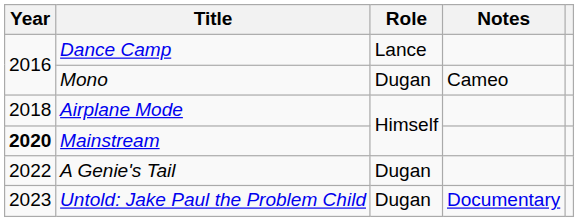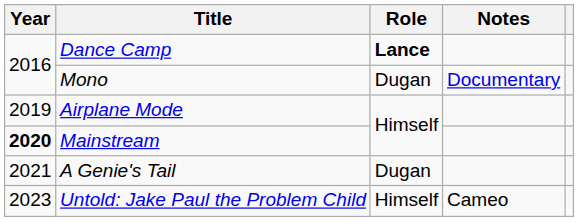Dance Camp | Role: normal -> bold
Mono | Notes: Cameo -> Documentary
Airplane Mode | Year: 2018 -> 2019
A Genie's Tail | Year: 2022 -> 2021
Untold: Jake Paul the Problem Child | Role: Dugan -> Himself
Untold: Jake Paul the Problem Child | Notes: Documentary -> Cameo
